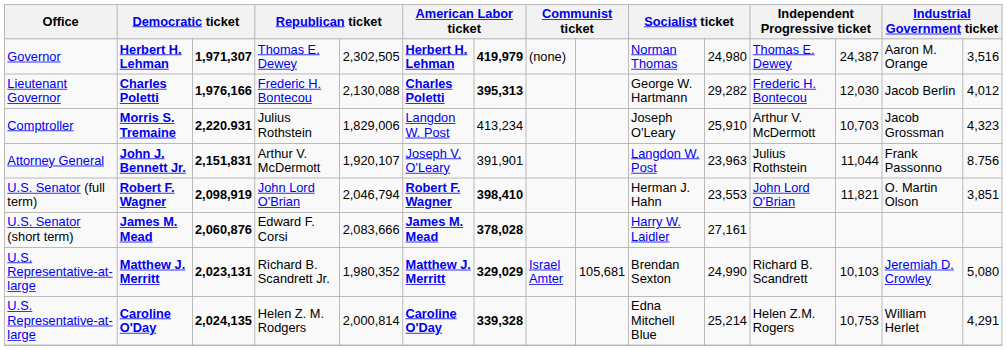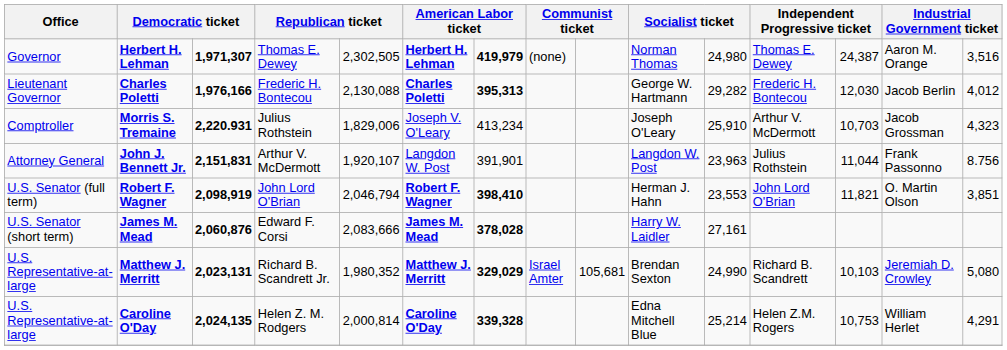Morris S. Tremaine | column 6: Langdon W. Post -> Joseph V. O'Leary
John J. Bennett Jr. | column 6: Joseph V. O'Leary -> Langdon W. Post
